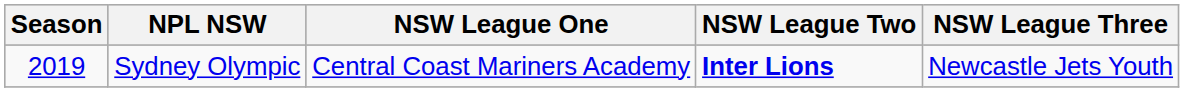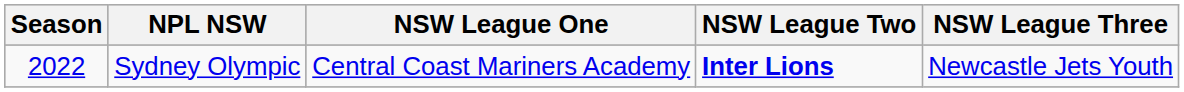Sydney Olympic | Season: 2019 -> 2022
